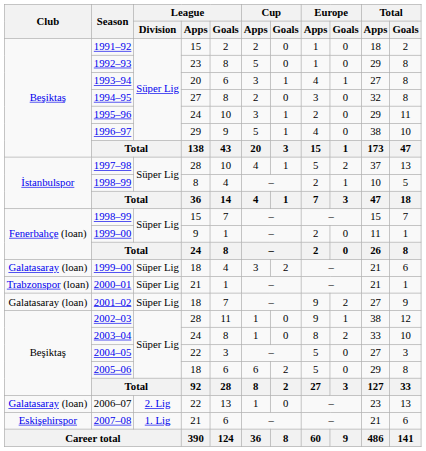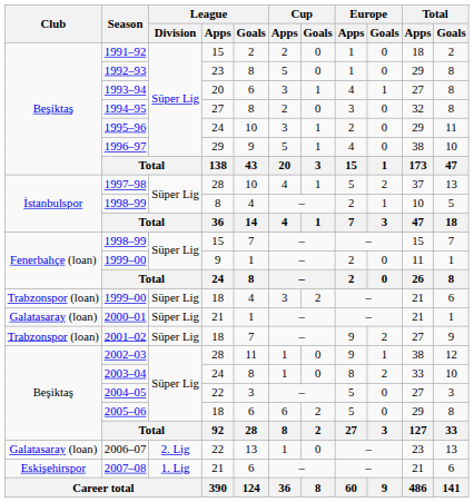1999–00 / 18 | Club: Galatasaray (loan) -> Trabzonspor (loan)
2000–01 | Club: Trabzonspor (loan) -> Galatasaray (loan)
2001–02 | Club: Galatasaray (loan) -> Trabzonspor (loan)
